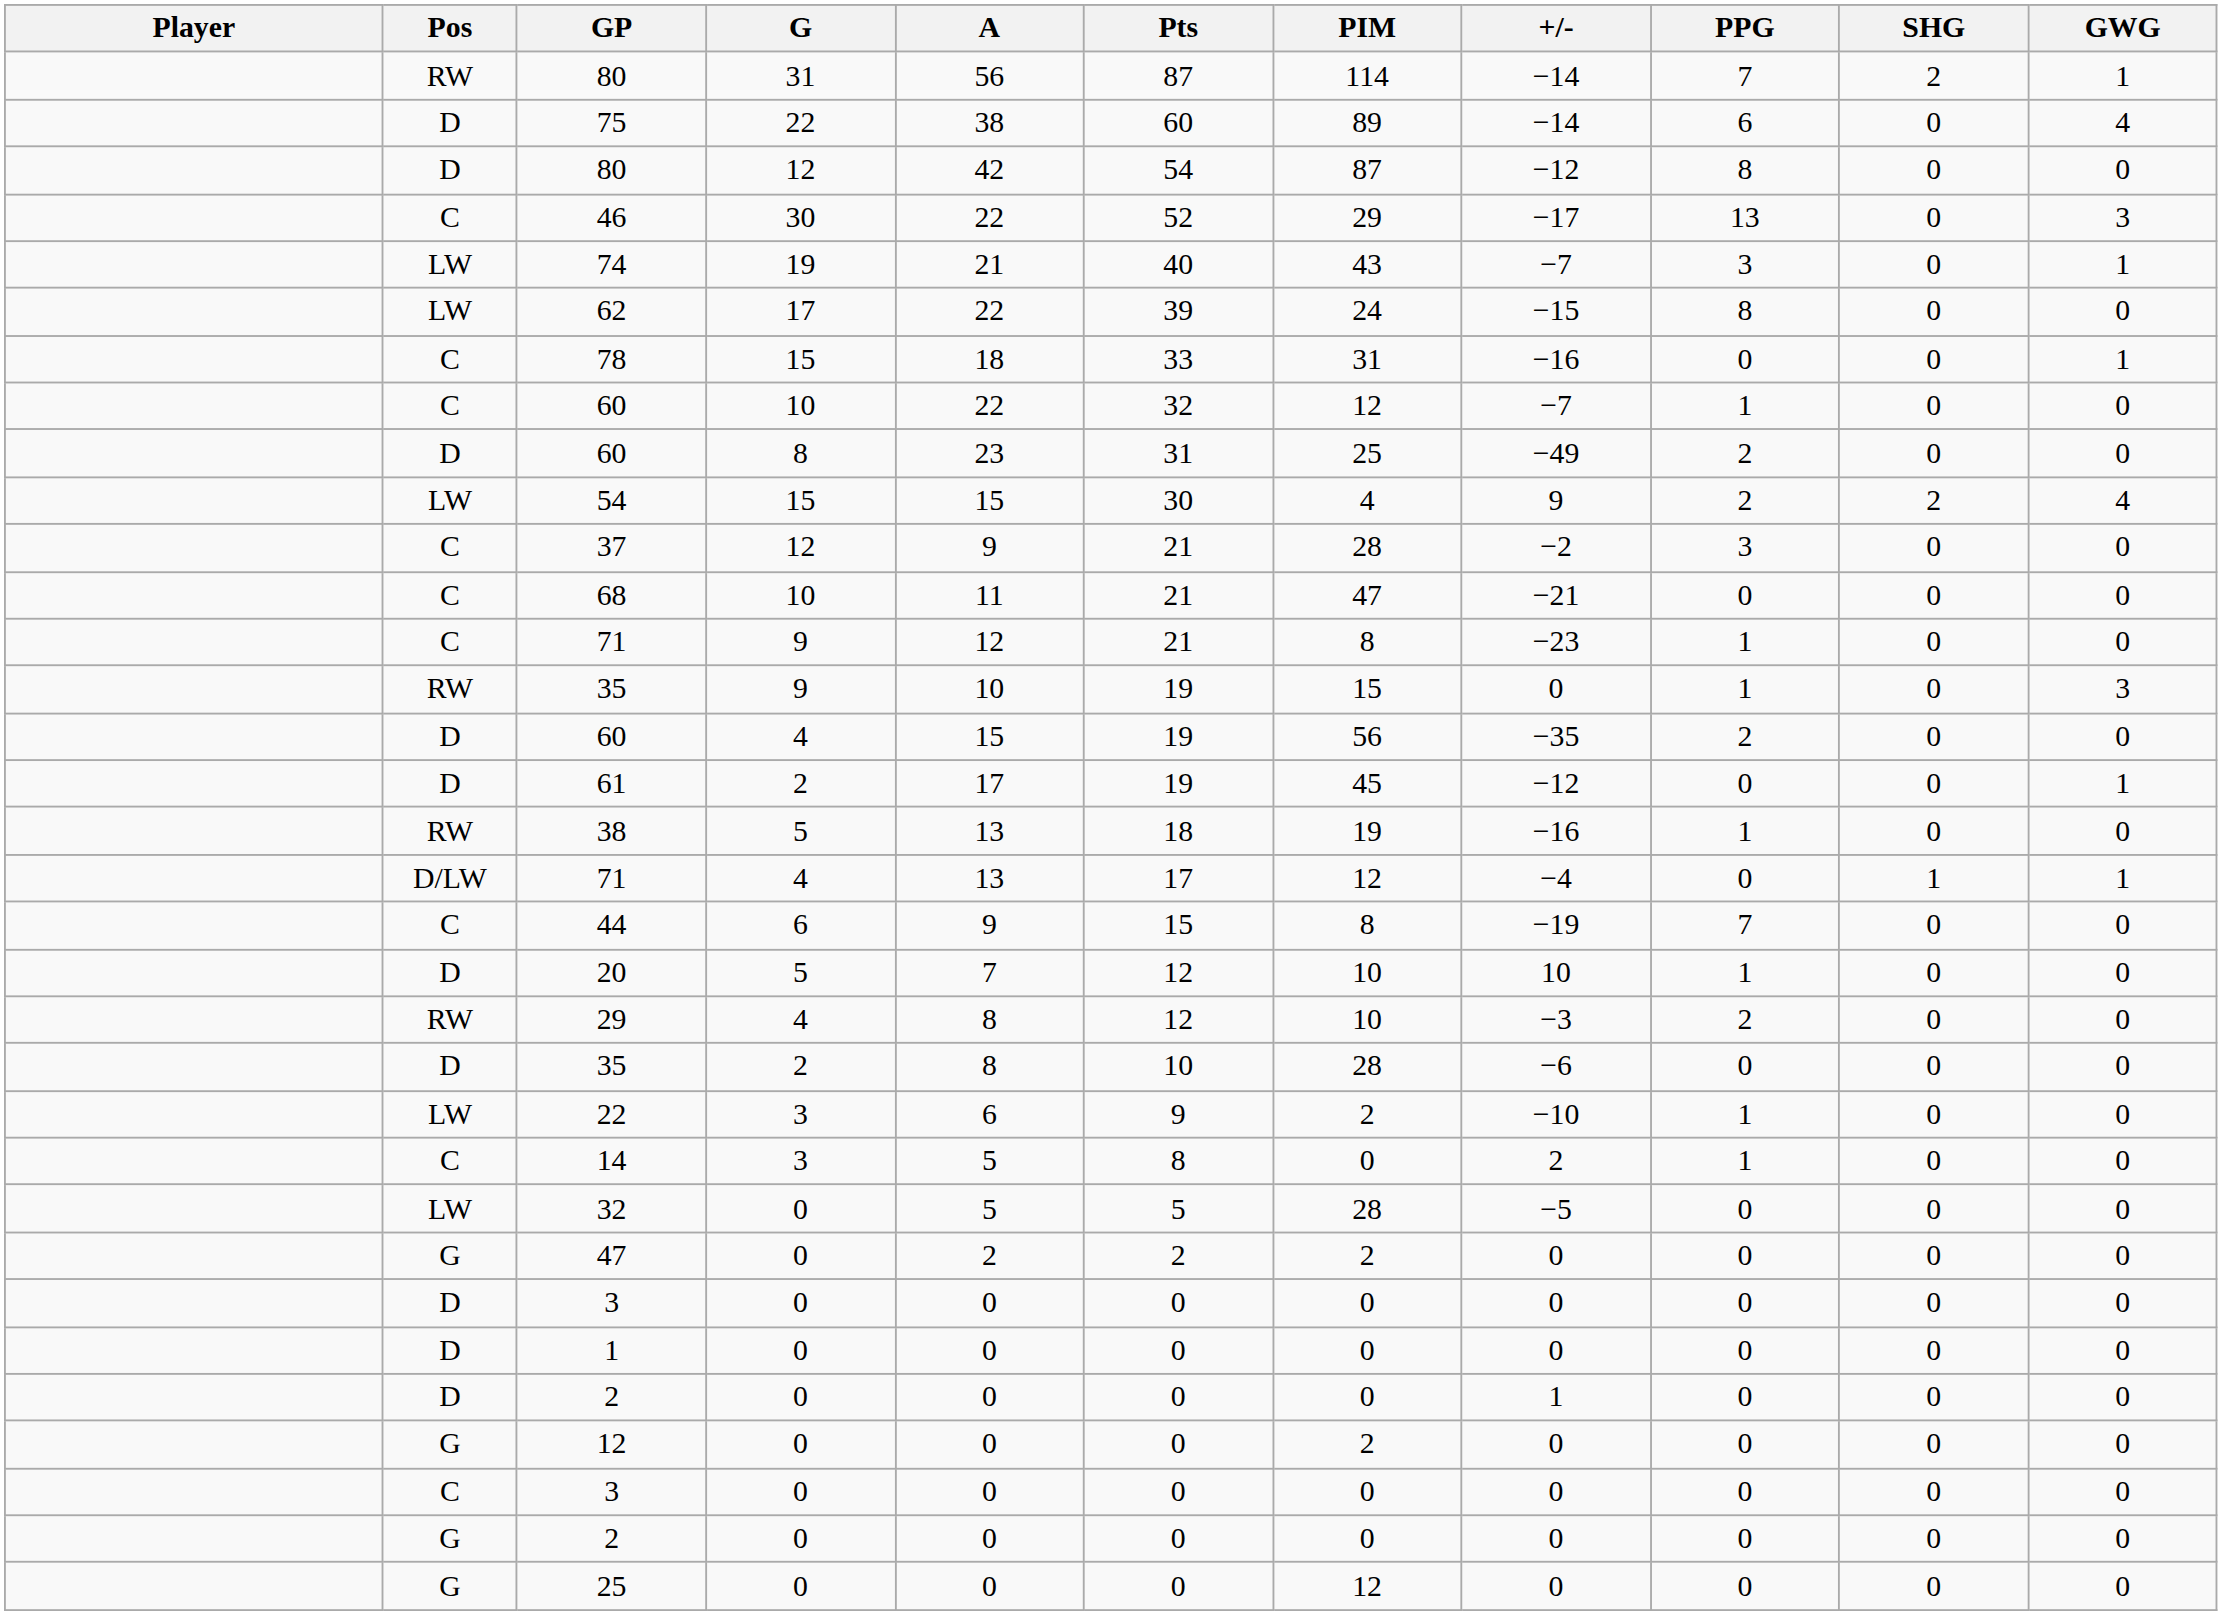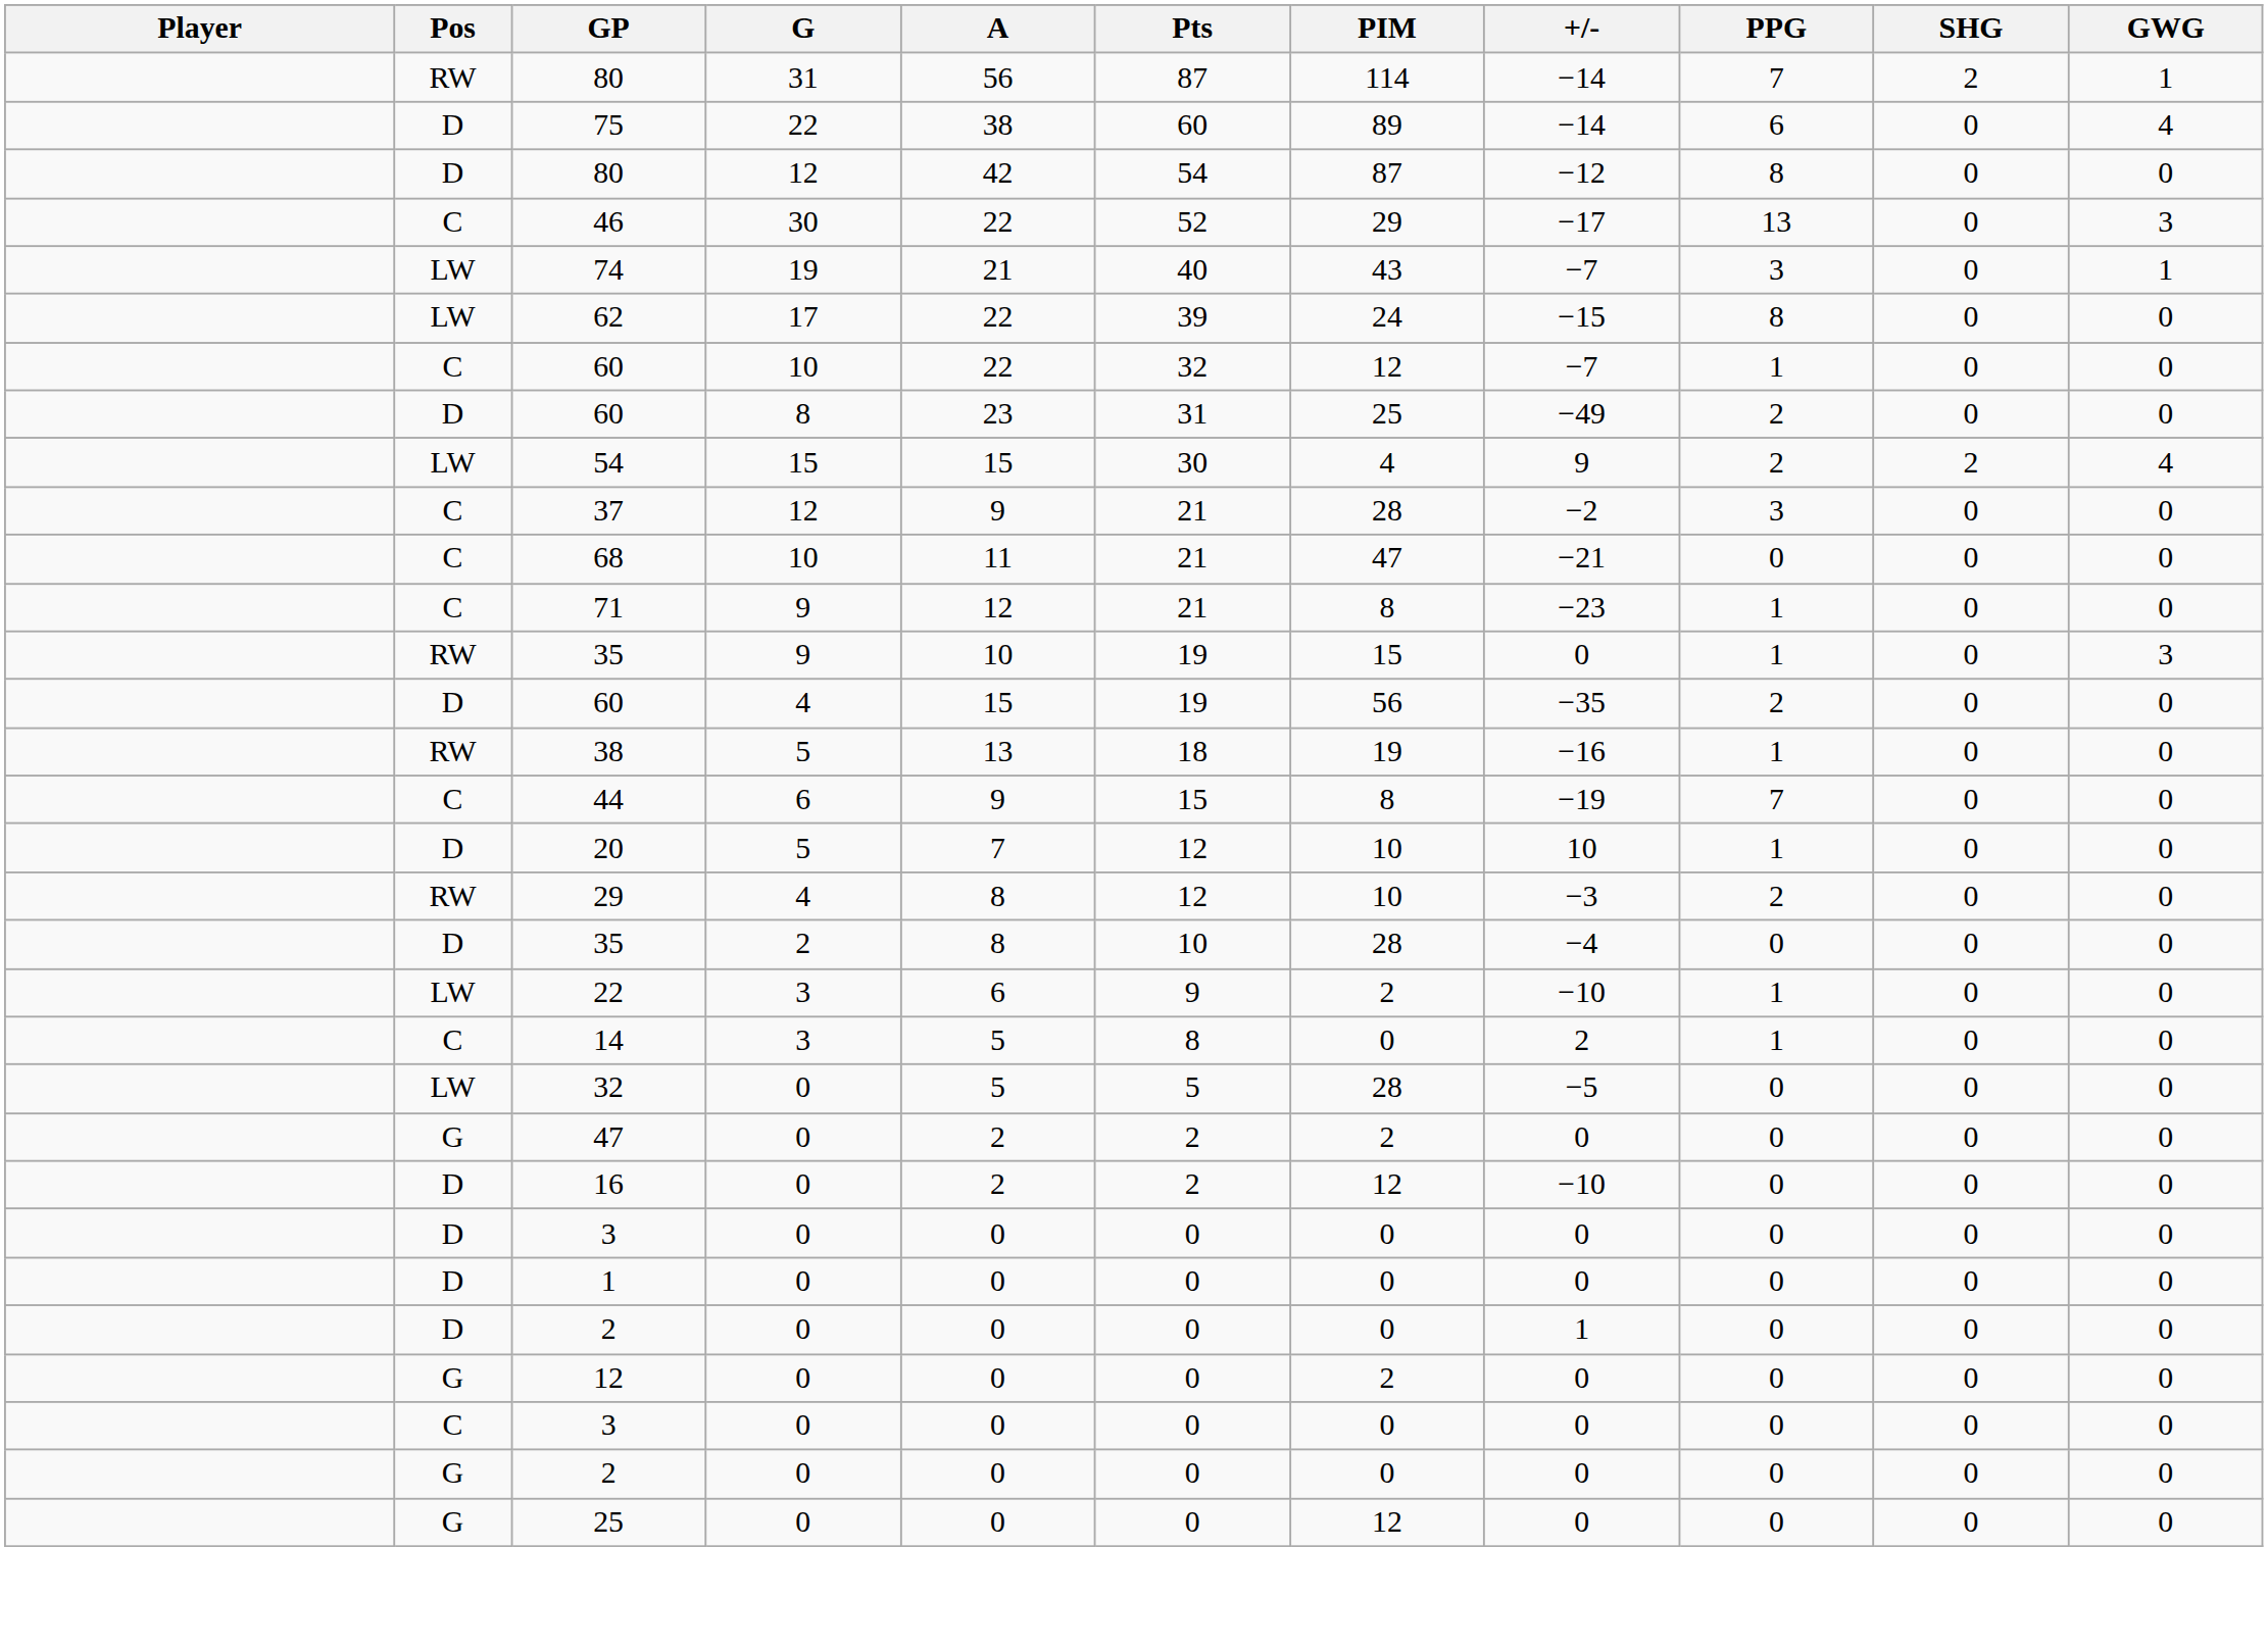- row: C | 78 | 15 | 18 | 33 | 31 | −16 | 0 | 0 | 1
- row: D | 61 | 2 | 17 | 19 | 45 | −12 | 0 | 0 | 1
- row: D/LW | 71 | 4 | 13 | 17 | 12 | −4 | 0 | 1 | 1
D / 35 | +/-: −6 -> −4
+ row: D | 16 | 0 | 2 | 2 | 12 | −10 | 0 | 0 | 0
